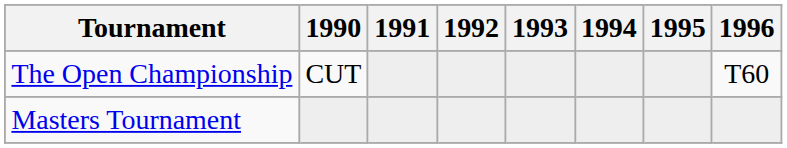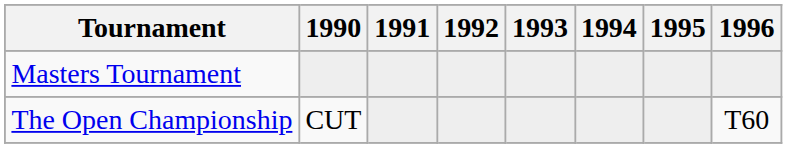rows swapped: Masters Tournament <-> The Open Championship
